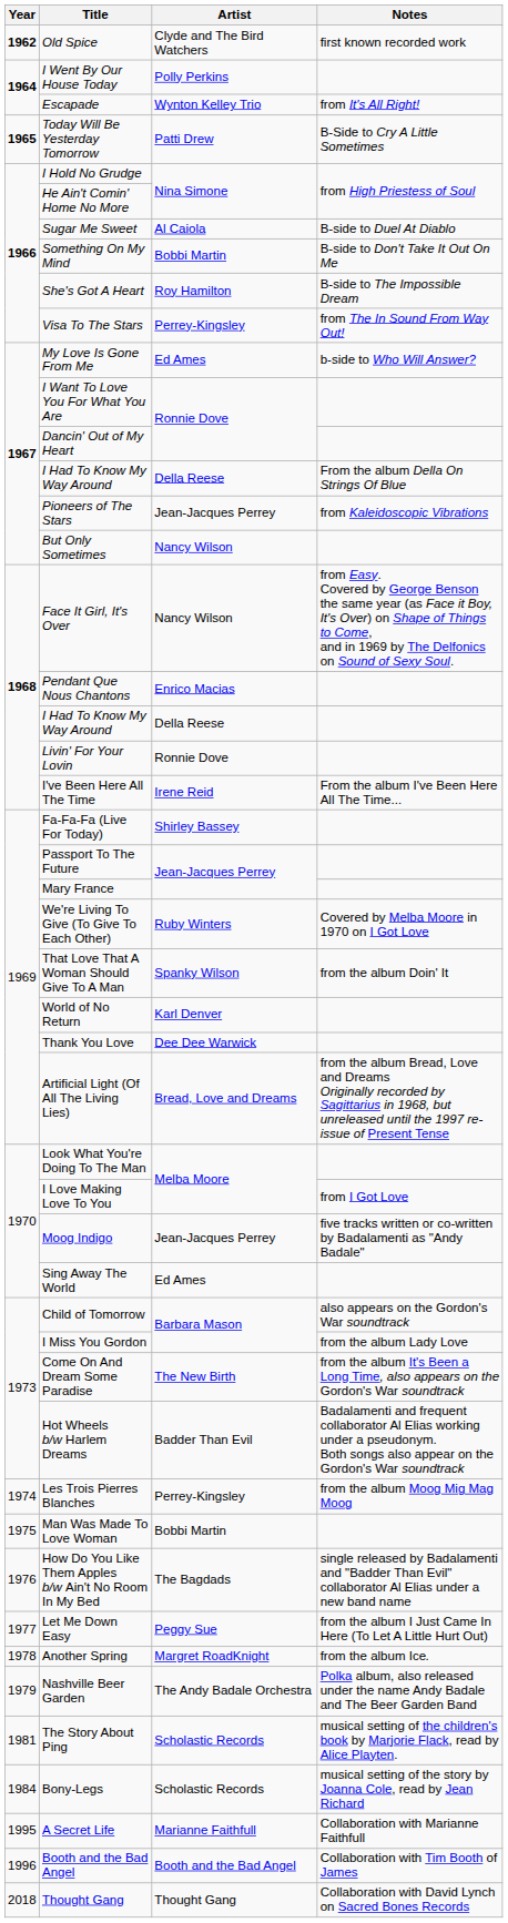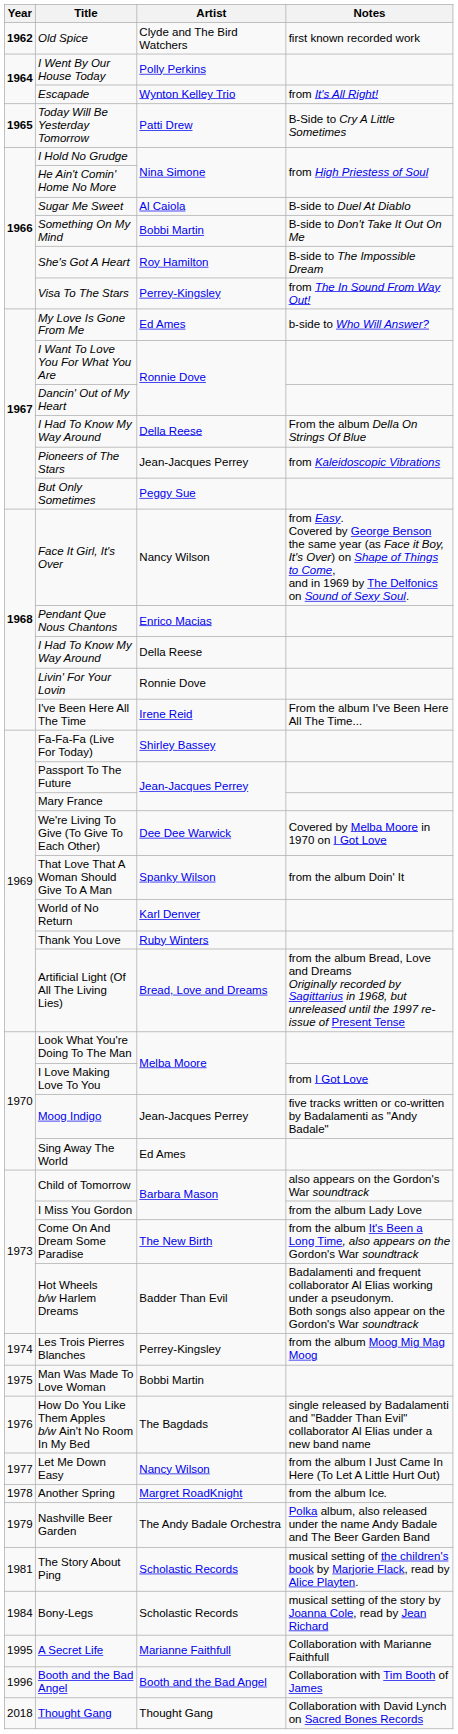But Only Sometimes | Artist: Nancy Wilson -> Peggy Sue
We're Living To Give (To Give To Each Other) | Artist: Ruby Winters -> Dee Dee Warwick
Thank You Love | Artist: Dee Dee Warwick -> Ruby Winters
Let Me Down Easy | Artist: Peggy Sue -> Nancy Wilson
